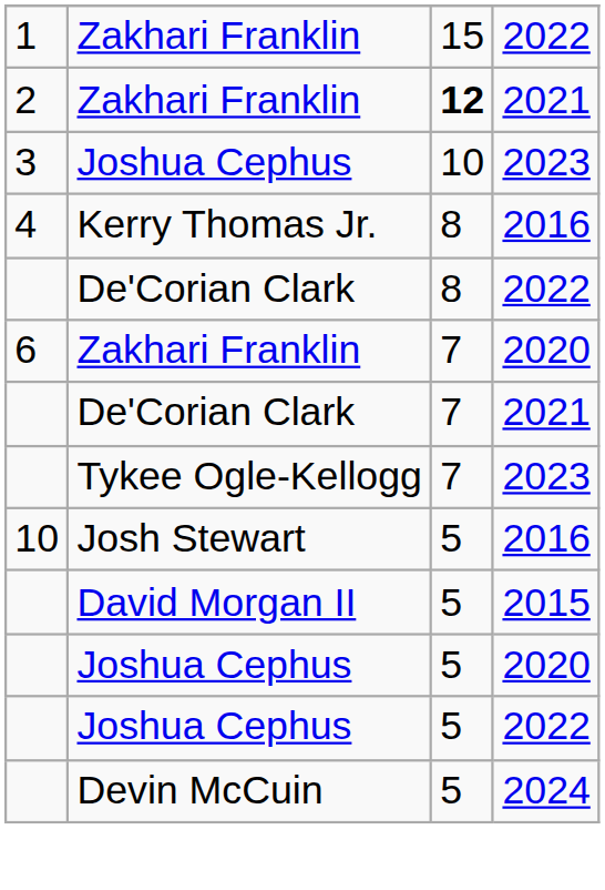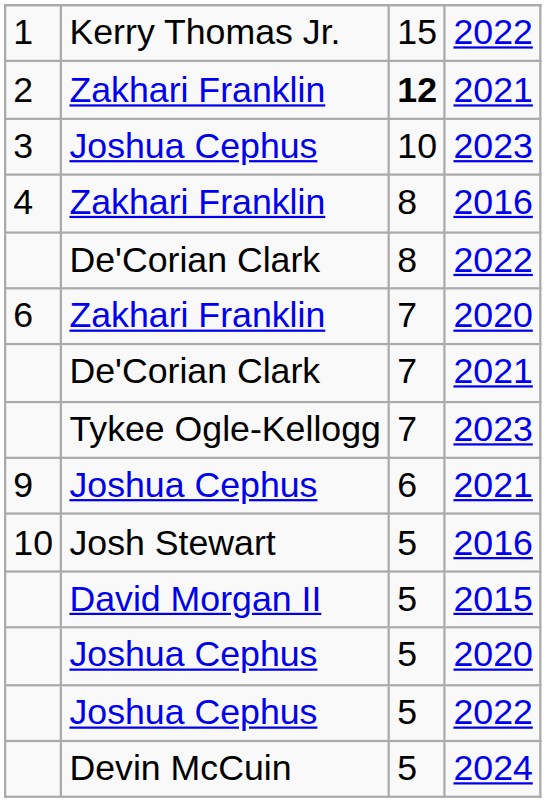1 | column 2: Zakhari Franklin -> Kerry Thomas Jr.
4 | column 2: Kerry Thomas Jr. -> Zakhari Franklin
+ row: 9 | Joshua Cephus | 6 | 2021
